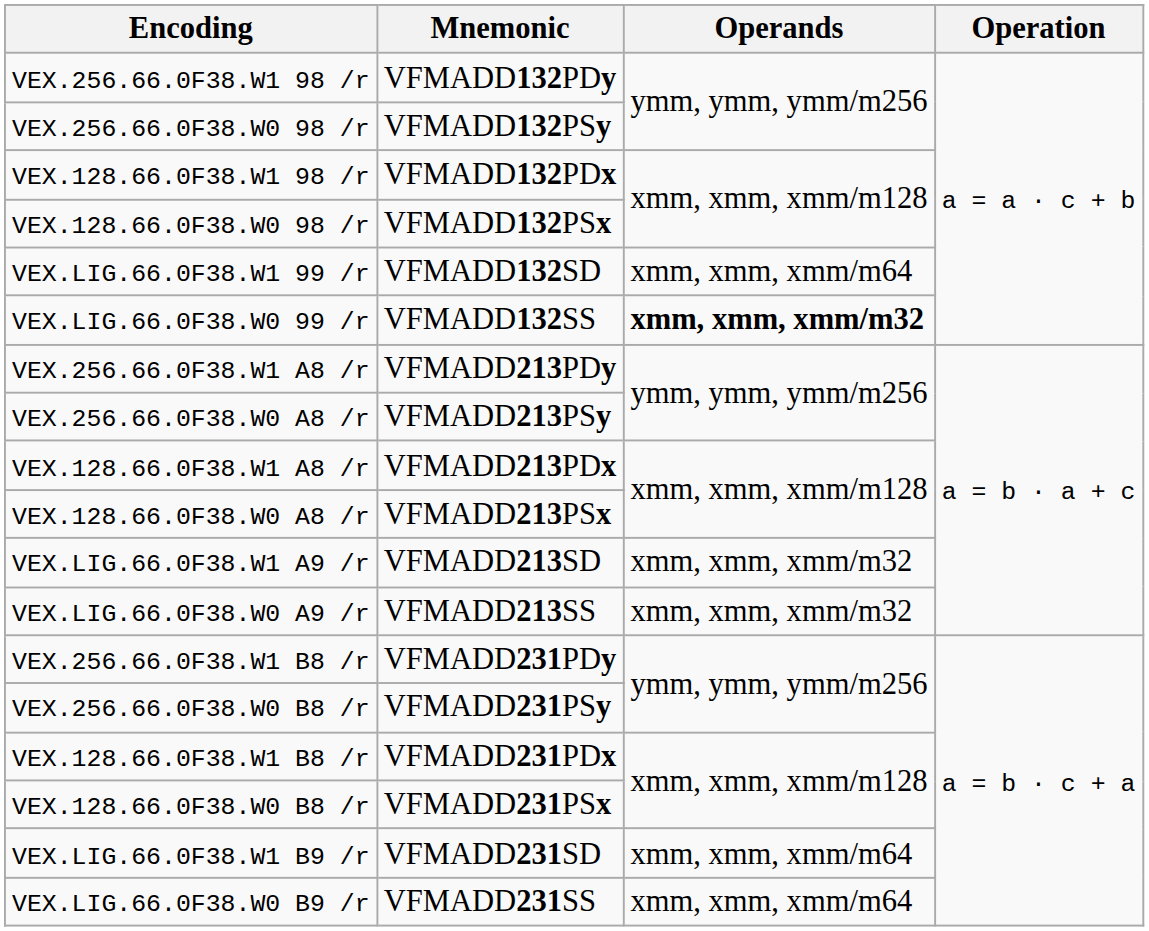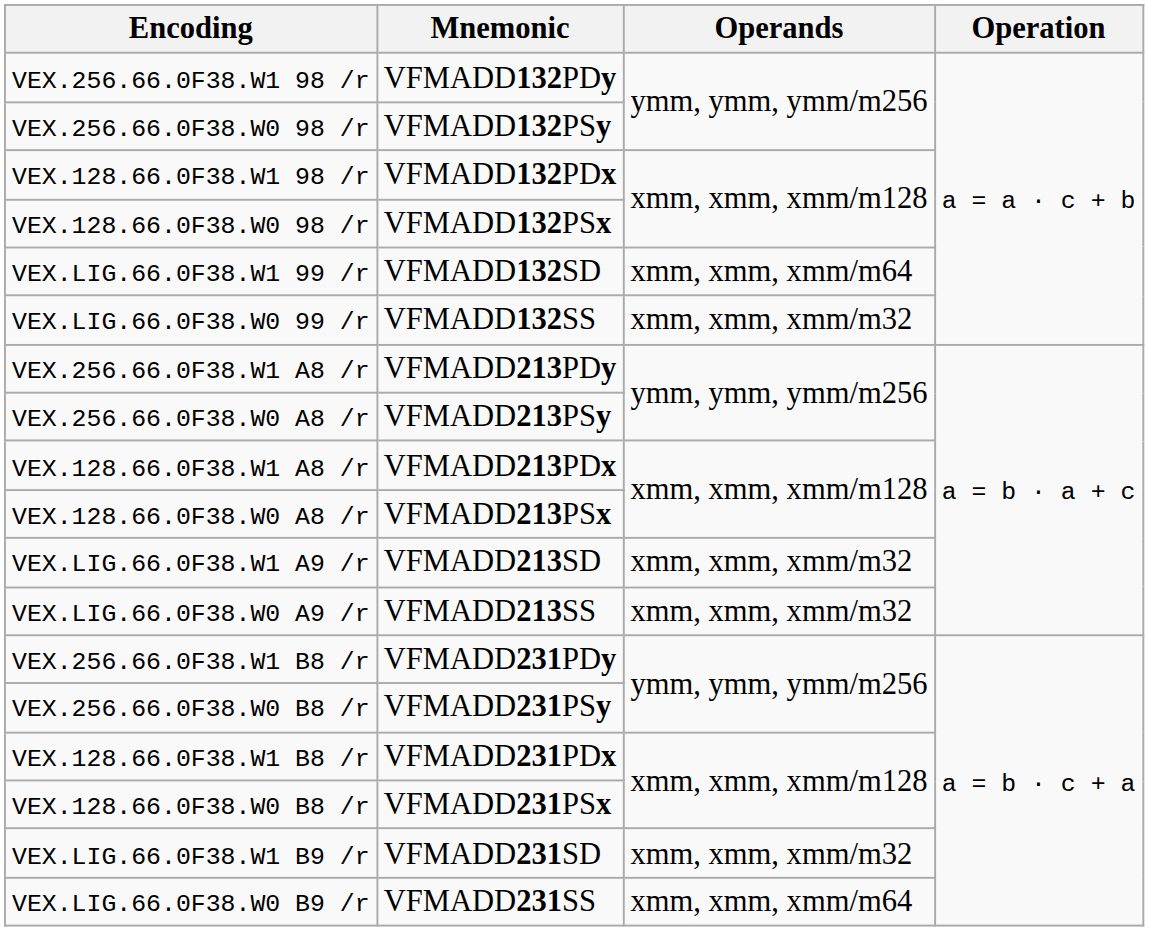VEX.LIG.66.0F38.W0 99 /r | Operands: bold -> normal
VEX.LIG.66.0F38.W1 B9 /r | Operands: xmm, xmm, xmm/m64 -> xmm, xmm, xmm/m32
